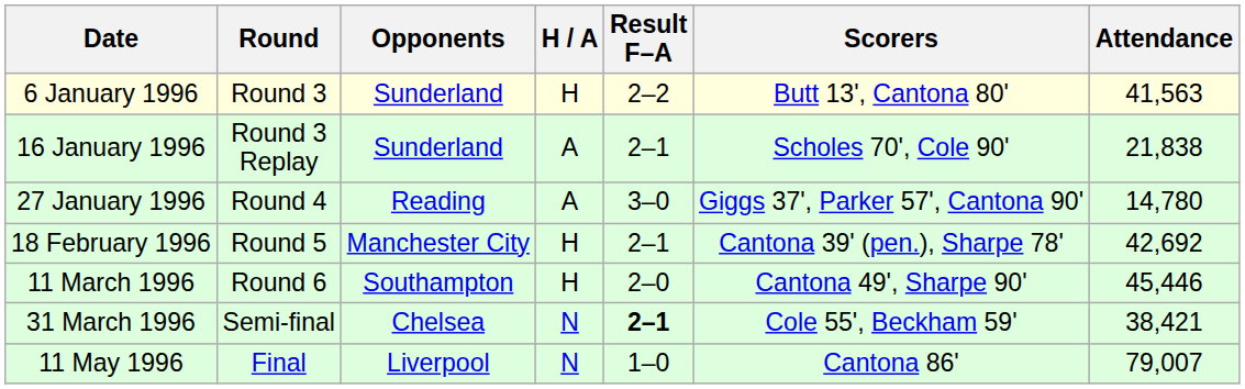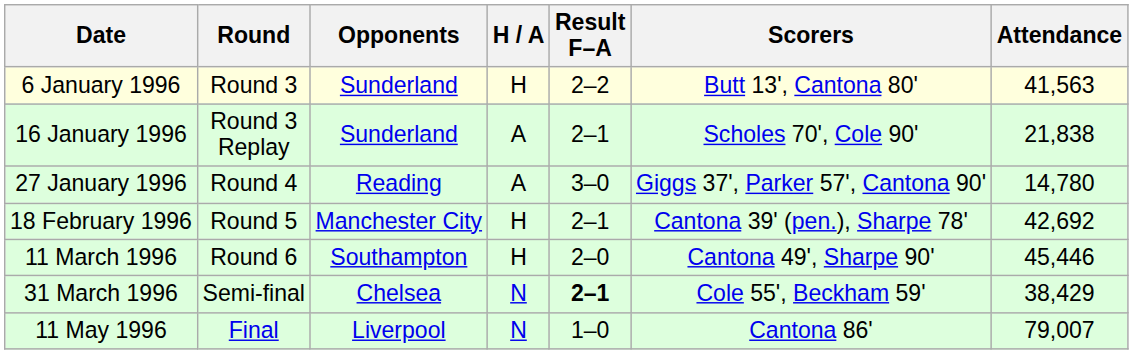31 March 1996 | Attendance: 38,421 -> 38,429
